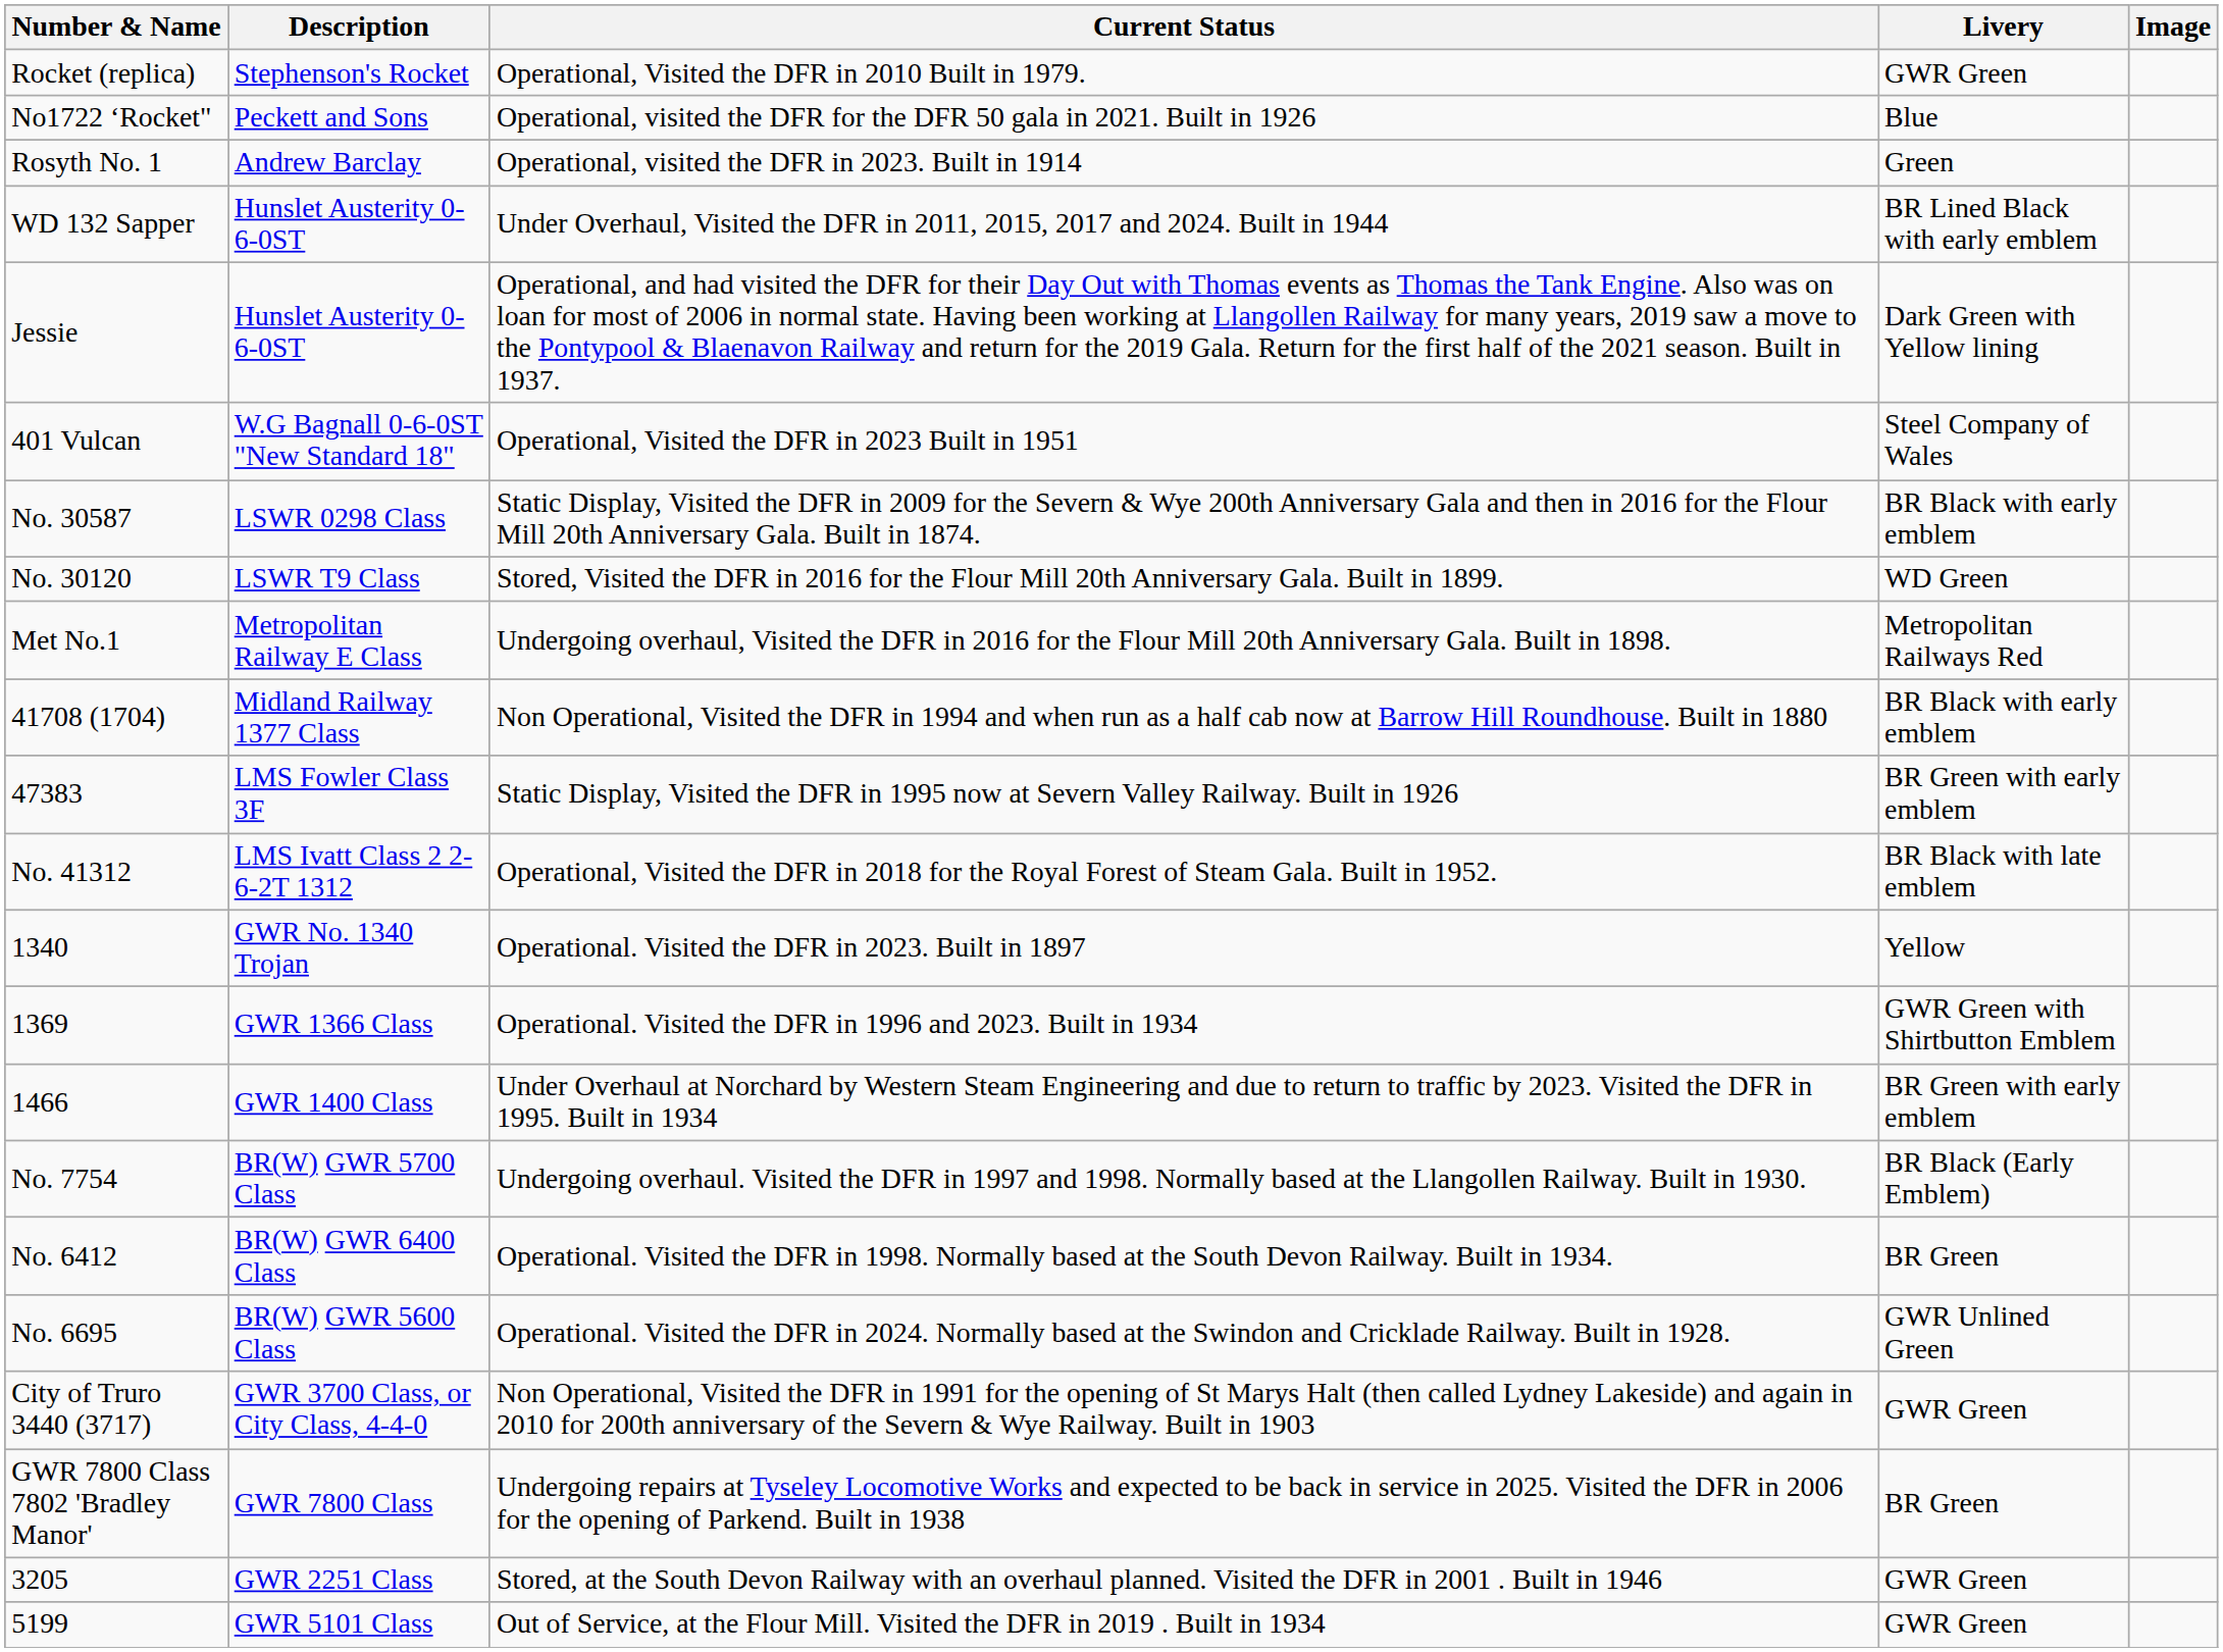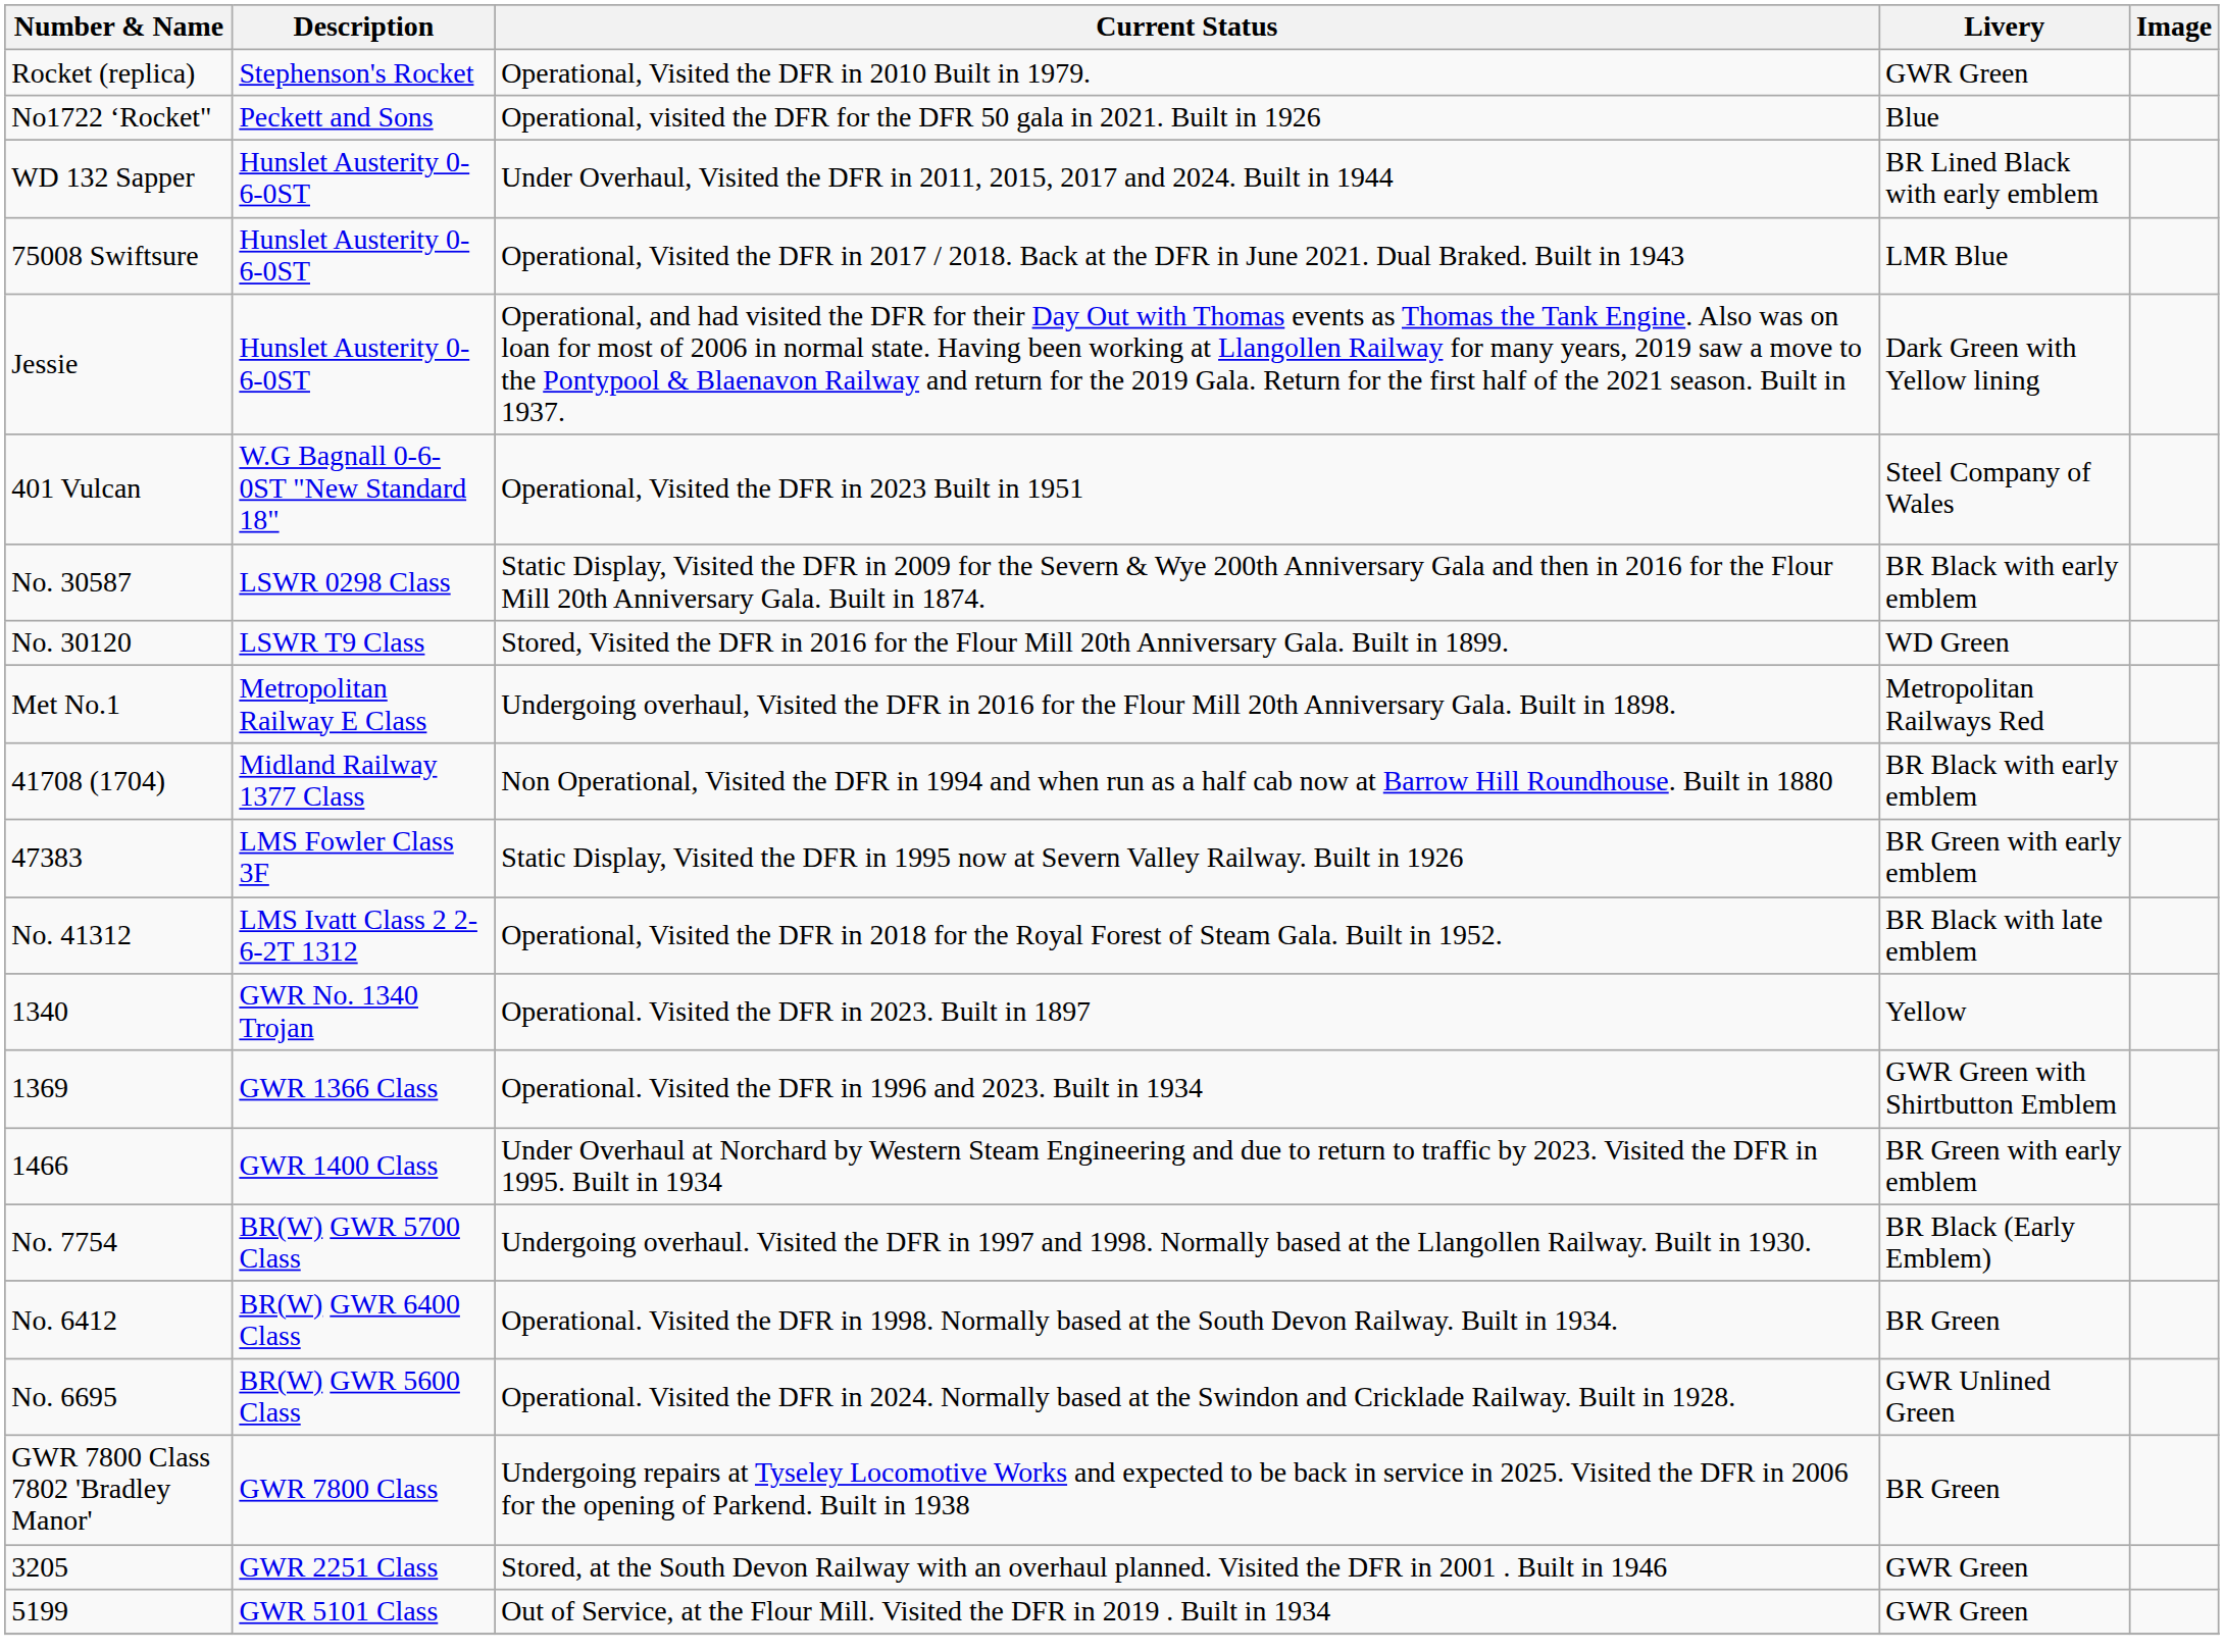- row: Rosyth No. 1 | Andrew Barclay | Operational, visited the DFR in 2023. Built in 1914 | Green
+ row: 75008 Swiftsure | Hunslet Austerity 0-6-0ST | Operational, Visited the DFR in 2017 / 2018. Back at the DFR in June 2021. Dual Braked. Built in 1943 | LMR Blue
- row: City of Truro 3440 (3717) | GWR 3700 Class, or City Class, 4-4-0 | Non Operational, Visited the DFR in 1991 for the opening of St Marys Halt (then called Lydney Lakeside) and again in 2010 for 200th anniversary of the Severn & Wye Railway. Built in 1903 | GWR Green
